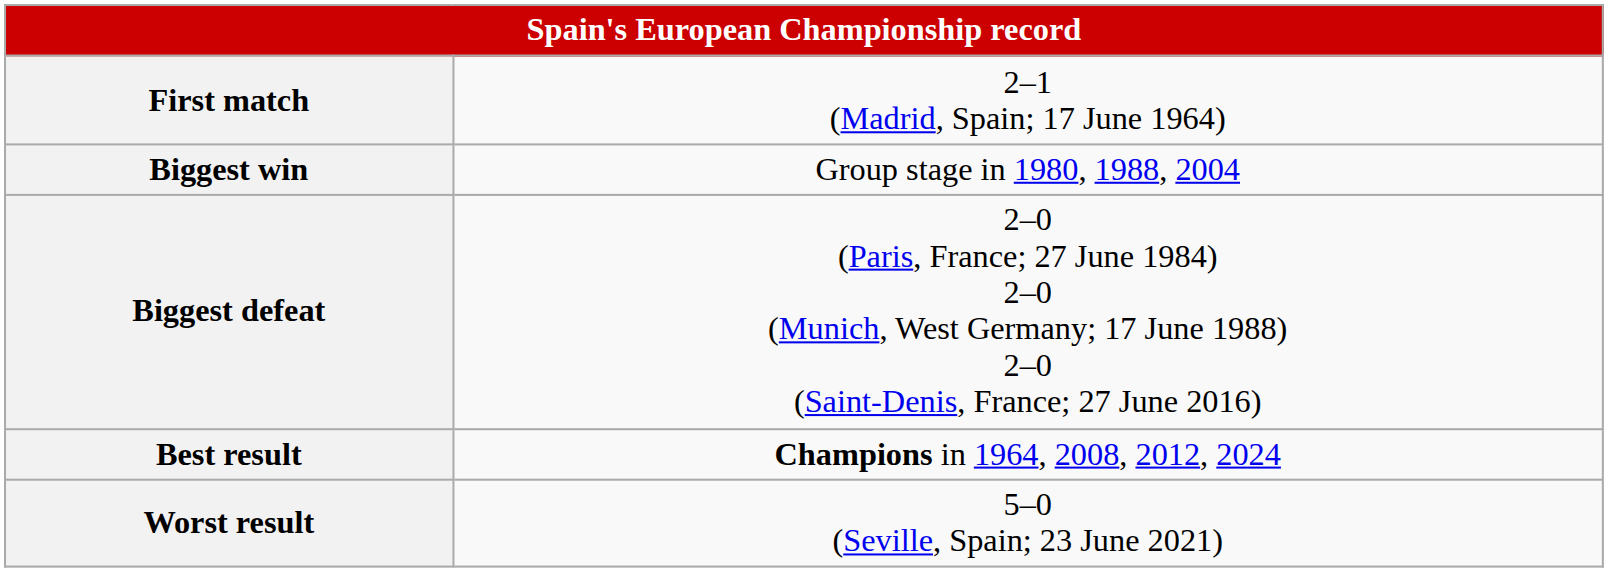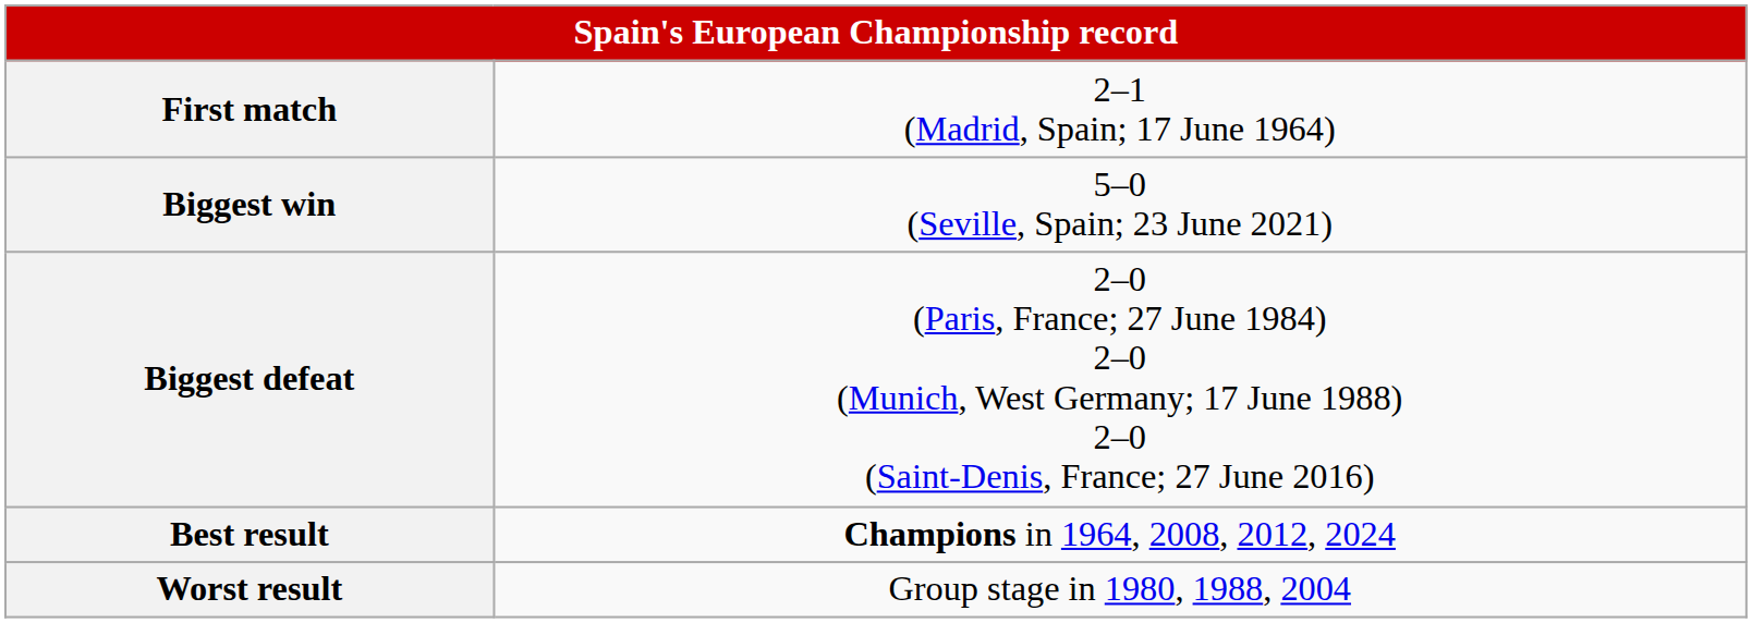Biggest win | column 2: Group stage in 1980, 1988, 2004 -> 5–0 (Seville, Spain; 23 June 2021)
Worst result | column 2: 5–0 (Seville, Spain; 23 June 2021) -> Group stage in 1980, 1988, 2004
